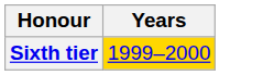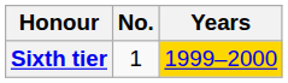+ column: No. | 1
